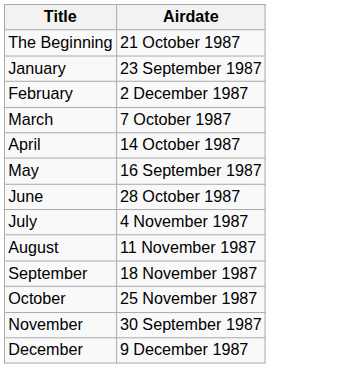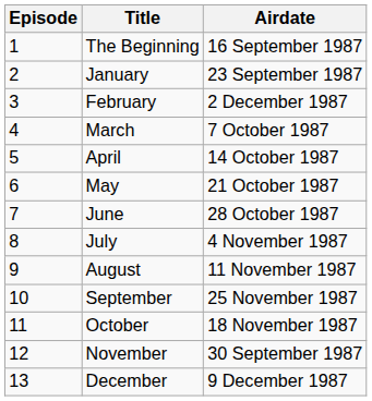+ column: Episode | 1 | 2 | 3 | 4 | 5 | 6 | 7 | 8 | 9 | 10 | 11 | 12 | 13
The Beginning | Airdate: 21 October 1987 -> 16 September 1987
May | Airdate: 16 September 1987 -> 21 October 1987
September | Airdate: 18 November 1987 -> 25 November 1987
October | Airdate: 25 November 1987 -> 18 November 1987
